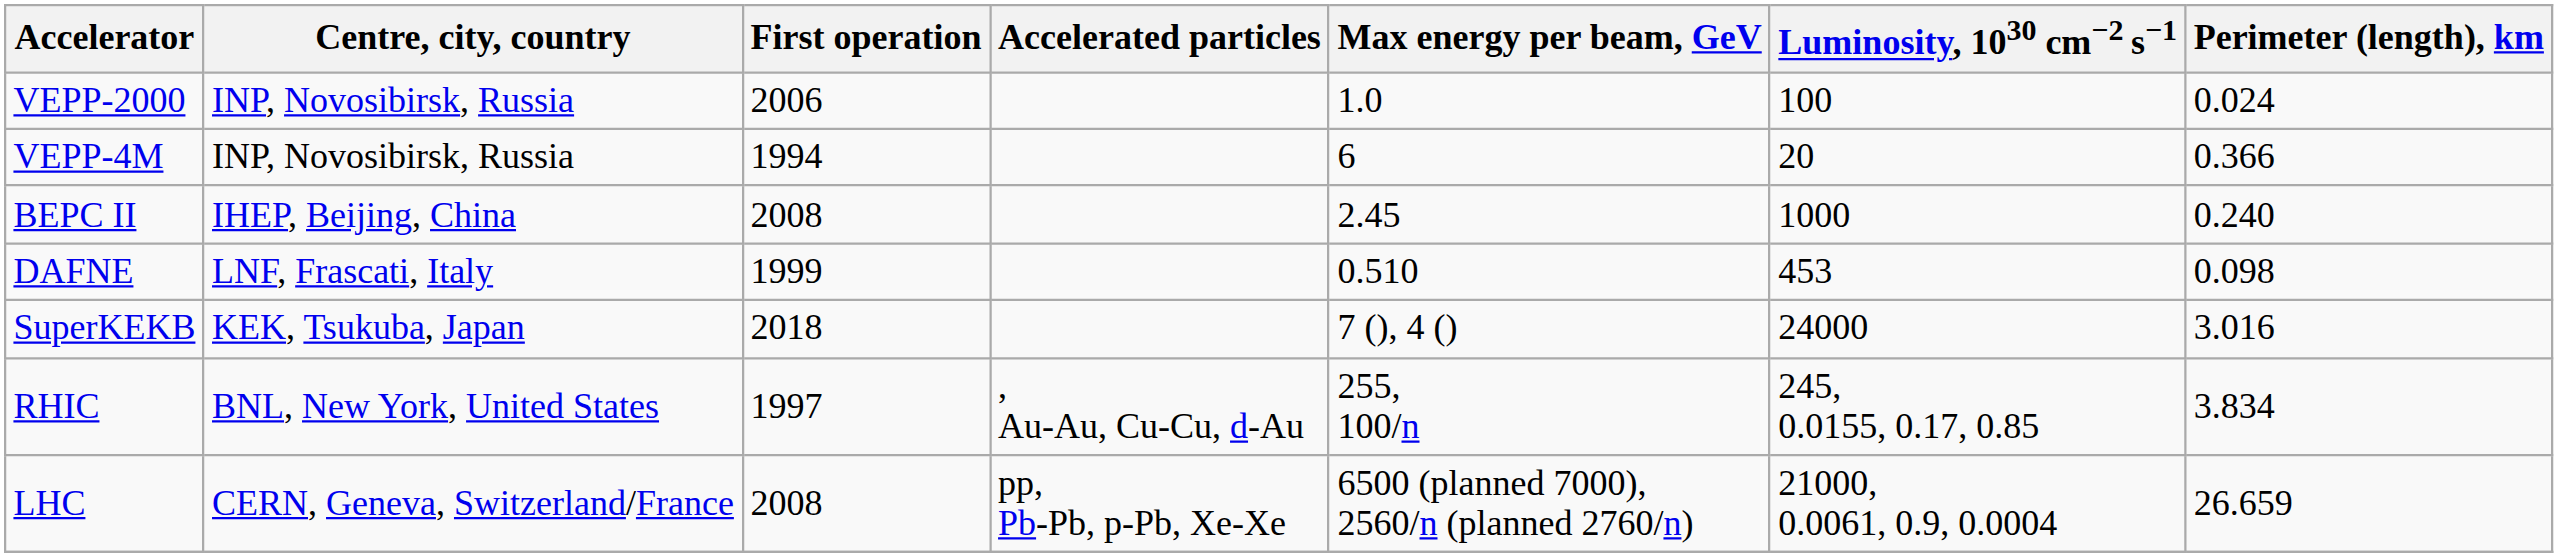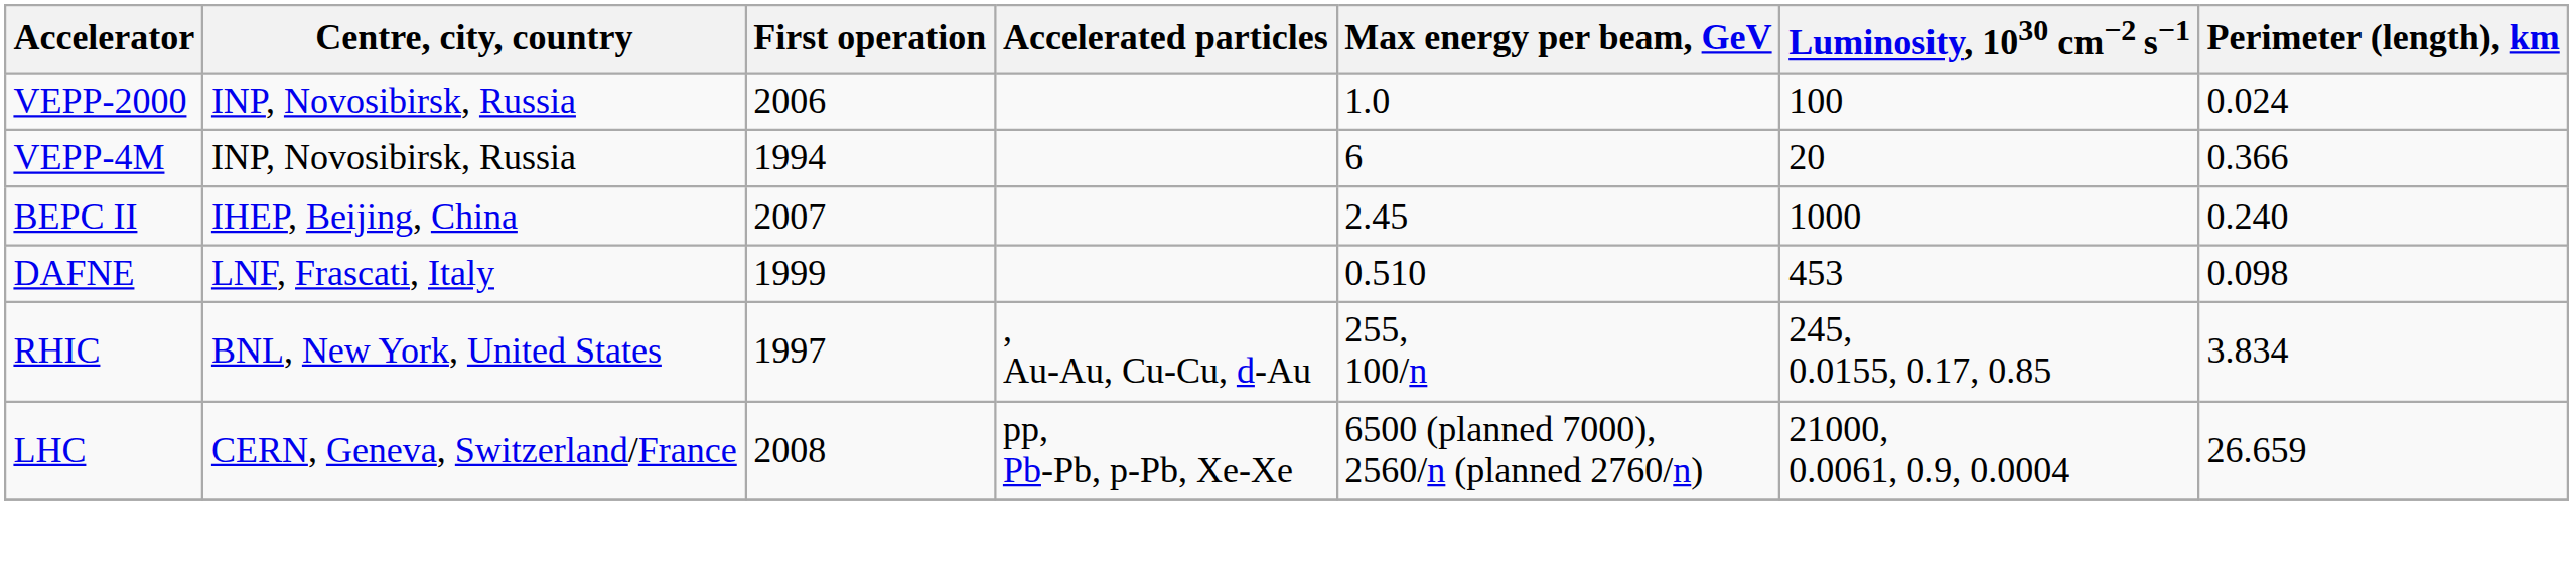BEPC II | First operation: 2008 -> 2007
- row: SuperKEKB | KEK, Tsukuba, Japan | 2018 | 7 (), 4 () | 24000 | 3.016
